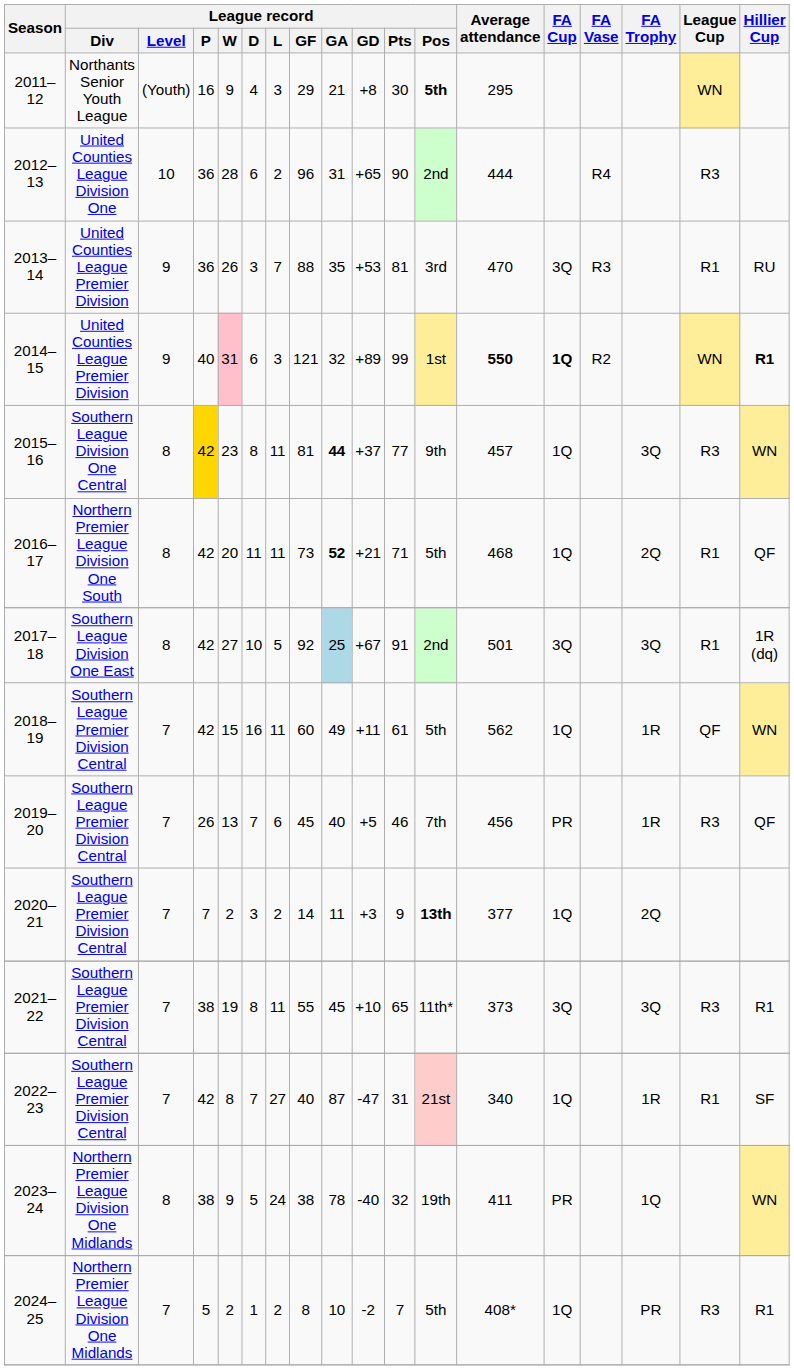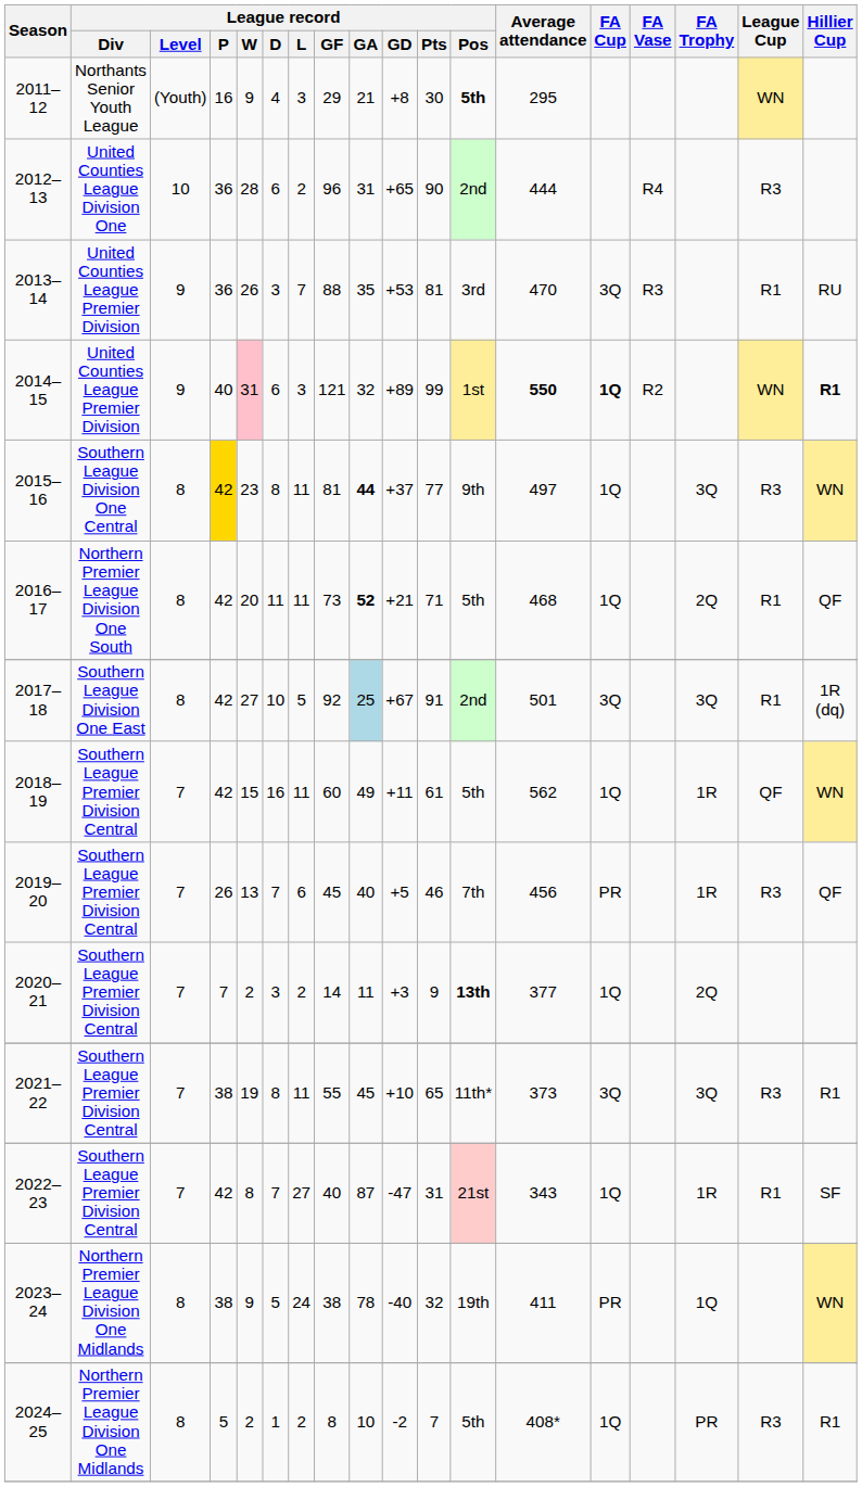2015–16 | Average attendance: 457 -> 497
2022–23 | Average attendance: 340 -> 343
2024–25 | League record / Level: 7 -> 8
